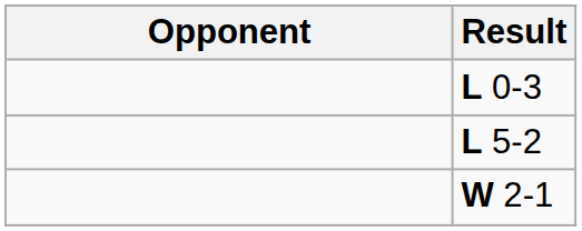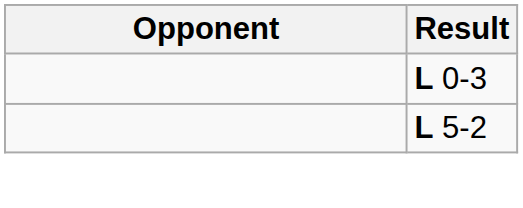- row: W 2-1
